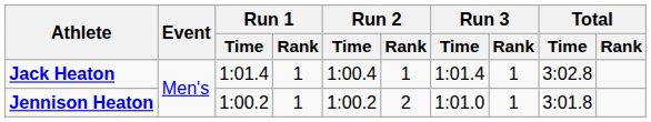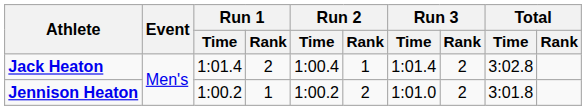Jack Heaton | Run 1 / Rank: 1 -> 2
Jack Heaton | Run 3 / Rank: 1 -> 2
Jennison Heaton | Run 3 / Rank: 1 -> 2
